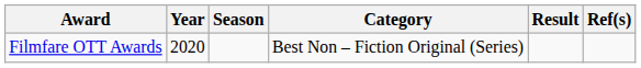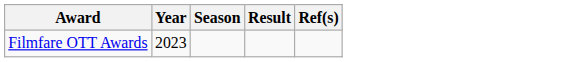- column: Category | Best Non – Fiction Original (Series)
Filmfare OTT Awards | Year: 2020 -> 2023
